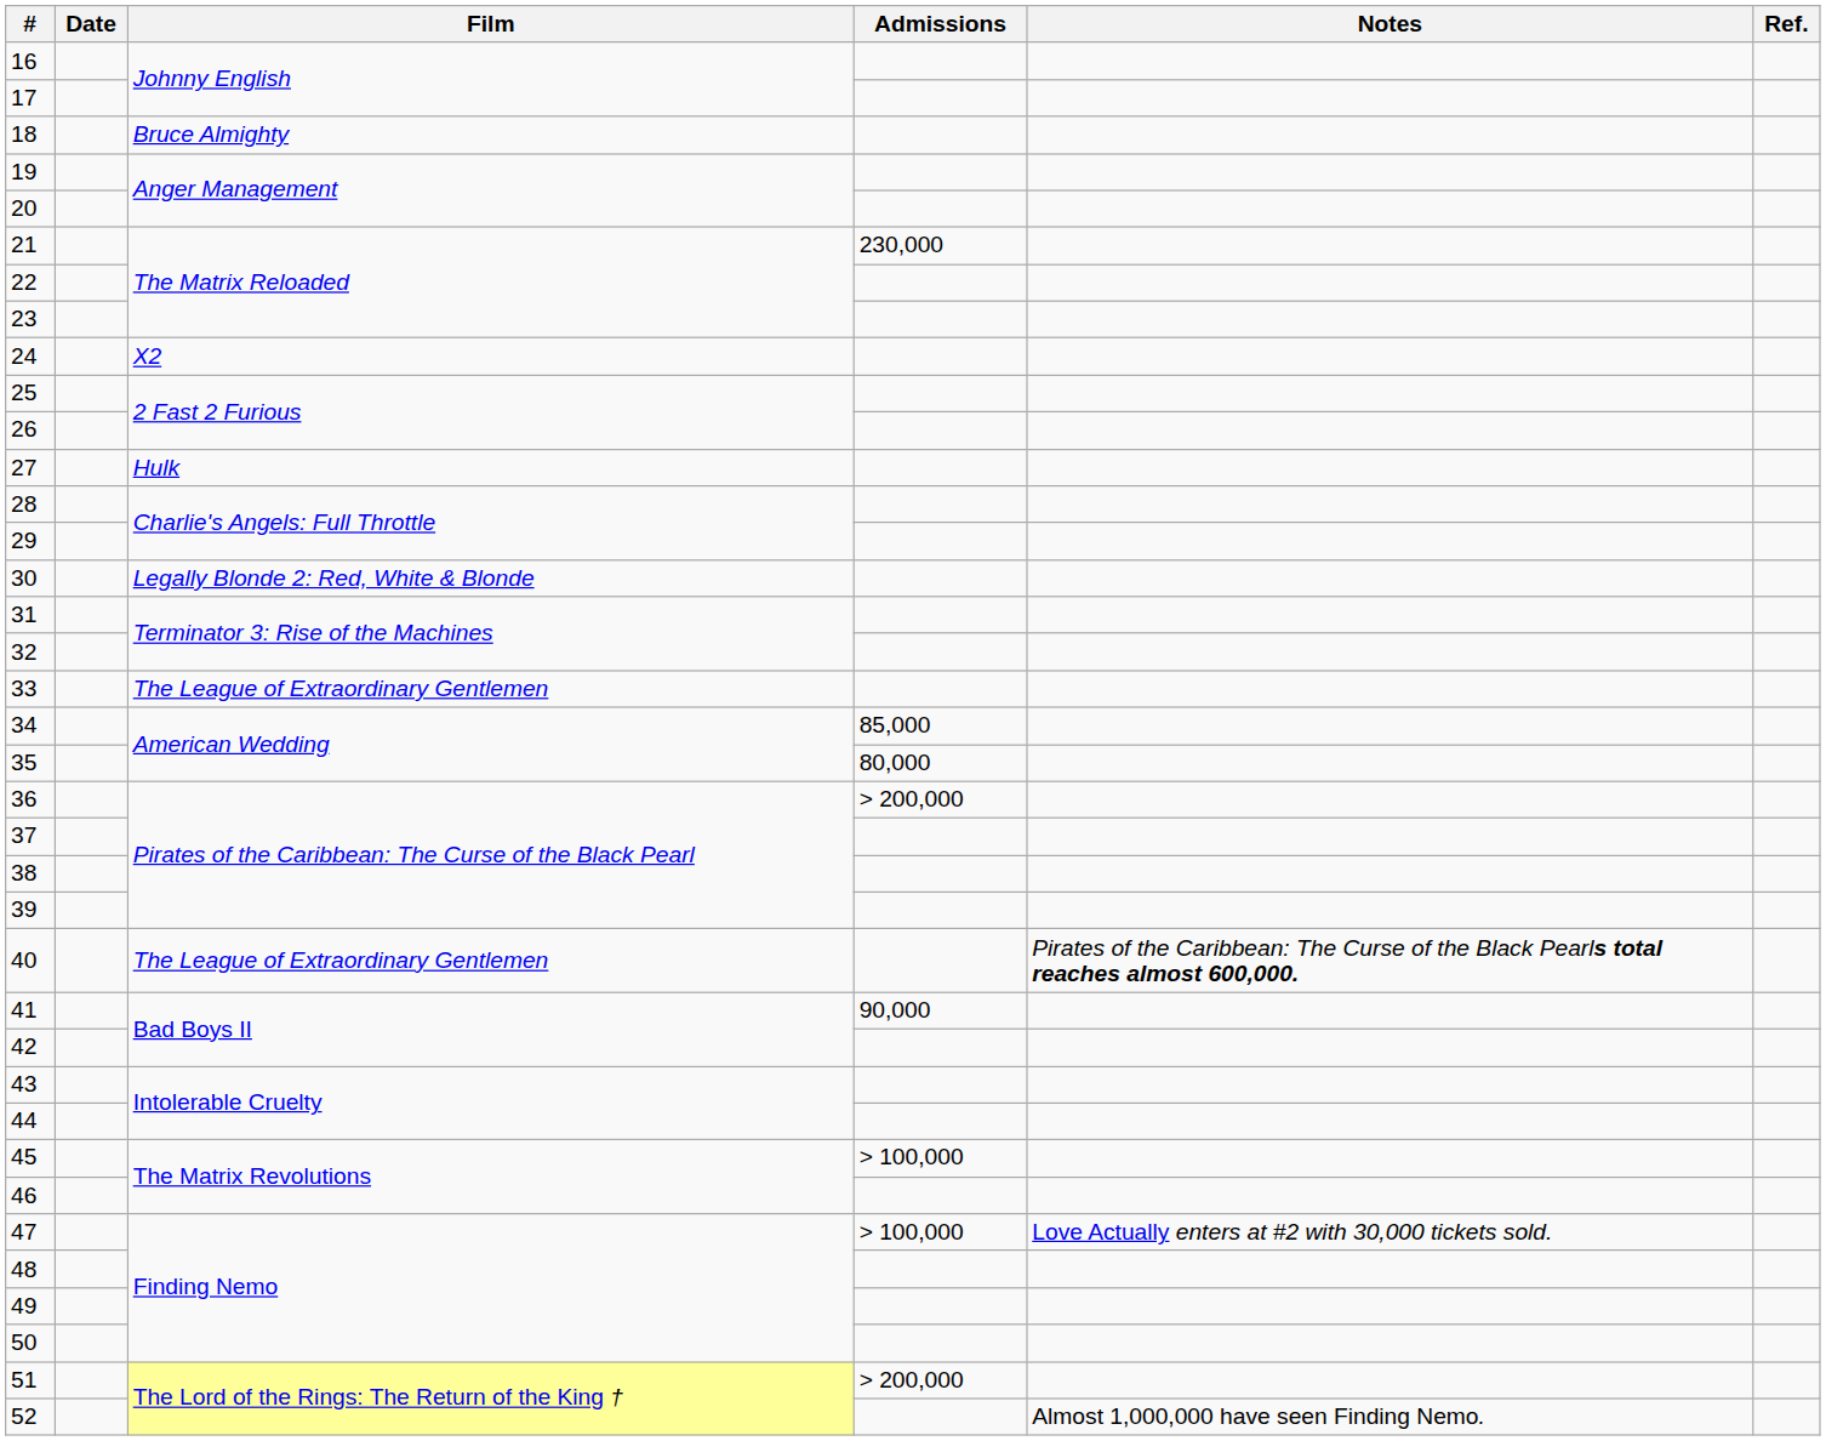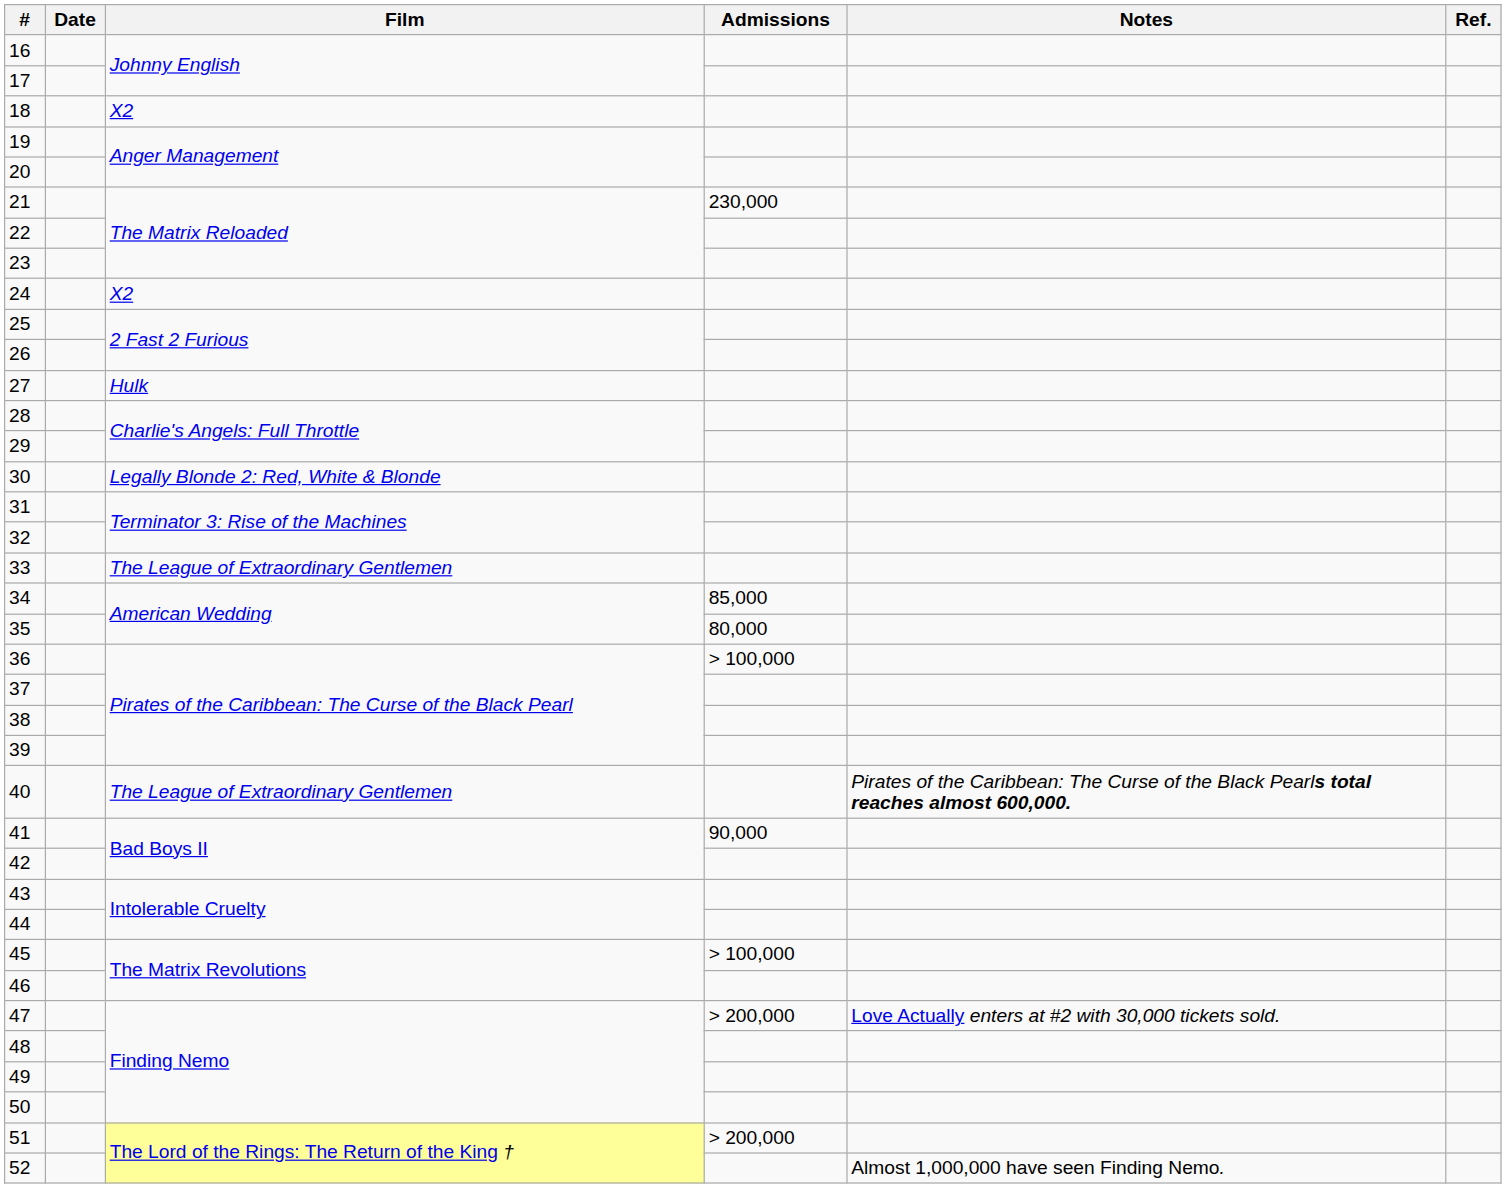18 | Film: Bruce Almighty -> X2
36 | Admissions: > 200,000 -> > 100,000
47 | Admissions: > 100,000 -> > 200,000
